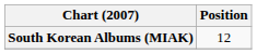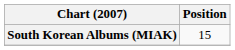South Korean Albums (MIAK) | Position: 12 -> 15
